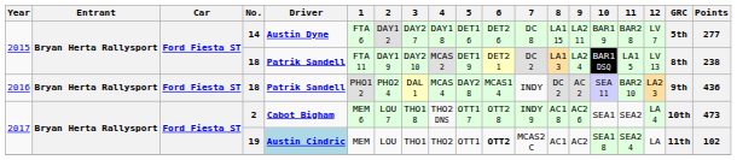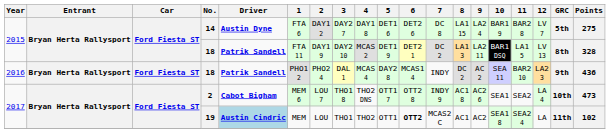14 | 9: LA2 11 -> LA2 4
14 | Points: 277 -> 275
2015 / 18 | 9: LA2 4 -> LA2 11
2015 / 18 | Points: 238 -> 328
